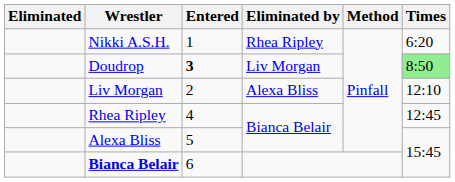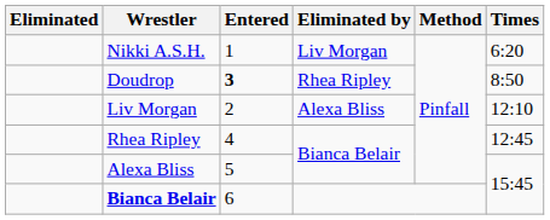Nikki A.S.H. | Eliminated by: Rhea Ripley -> Liv Morgan
Doudrop | Eliminated by: Liv Morgan -> Rhea Ripley
Doudrop | Times: lightgreen background -> no background
